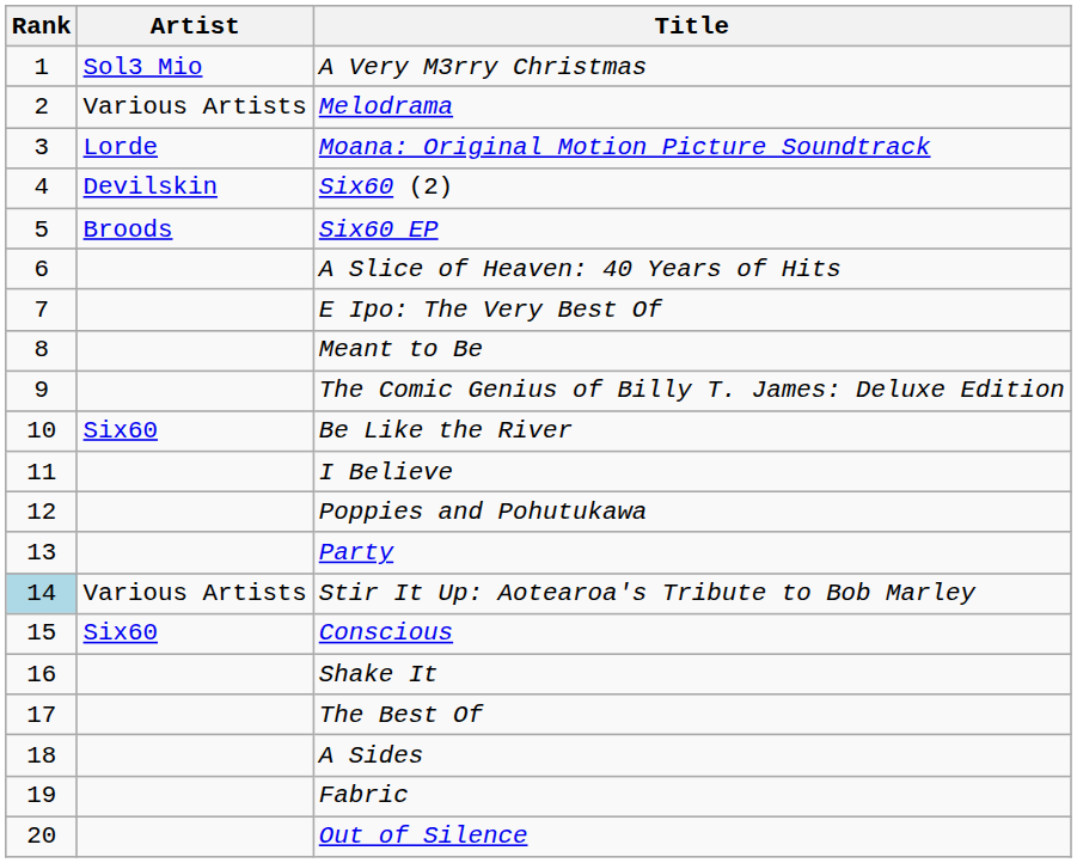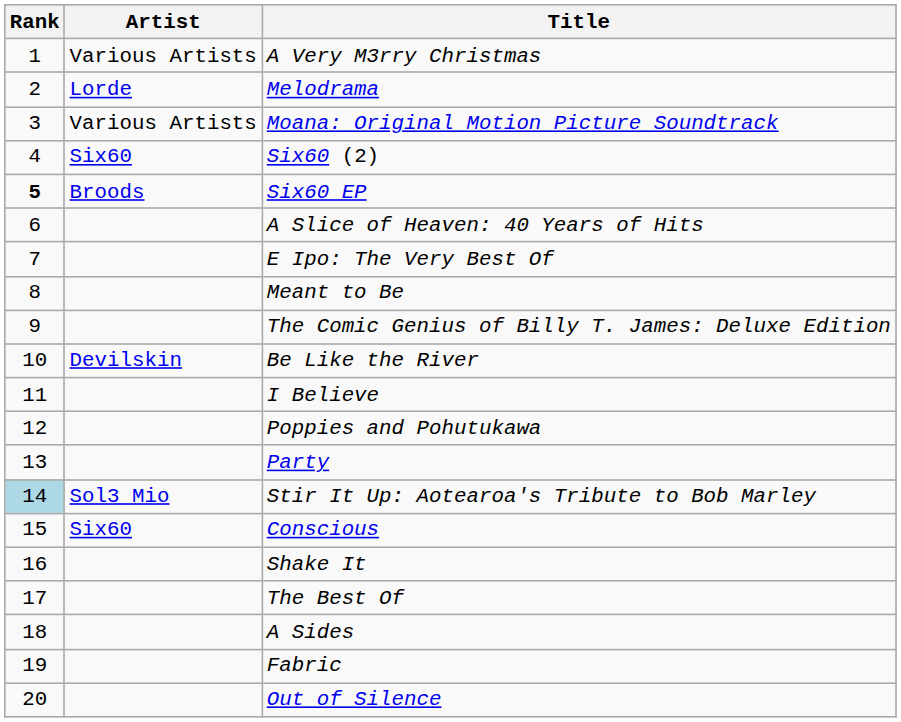A Very M3rry Christmas | Artist: Sol3 Mio -> Various Artists
Melodrama | Artist: Various Artists -> Lorde
Moana: Original Motion Picture Soundtrack | Artist: Lorde -> Various Artists
Six60 (2) | Artist: Devilskin -> Six60
Six60 EP | Rank: normal -> bold
Be Like the River | Artist: Six60 -> Devilskin
Stir It Up: Aotearoa's Tribute to Bob Marley | Artist: Various Artists -> Sol3 Mio
